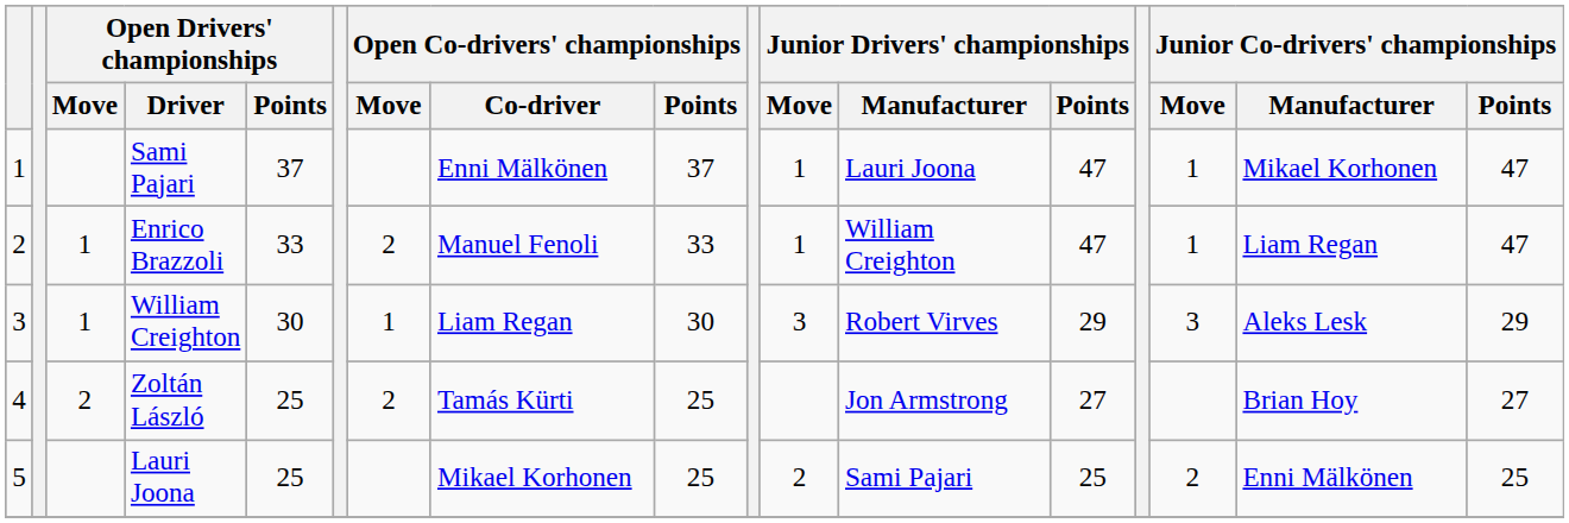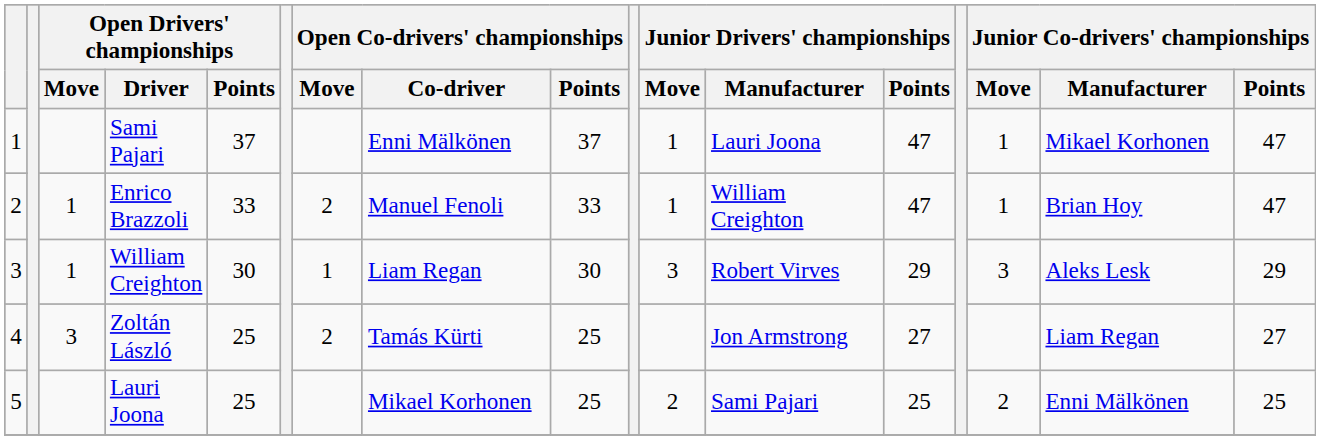Enrico Brazzoli | Junior Co-drivers' championships / Manufacturer: Liam Regan -> Brian Hoy
Zoltán László | Open Drivers' championships / Move: 2 -> 3
Zoltán László | Junior Co-drivers' championships / Manufacturer: Brian Hoy -> Liam Regan
